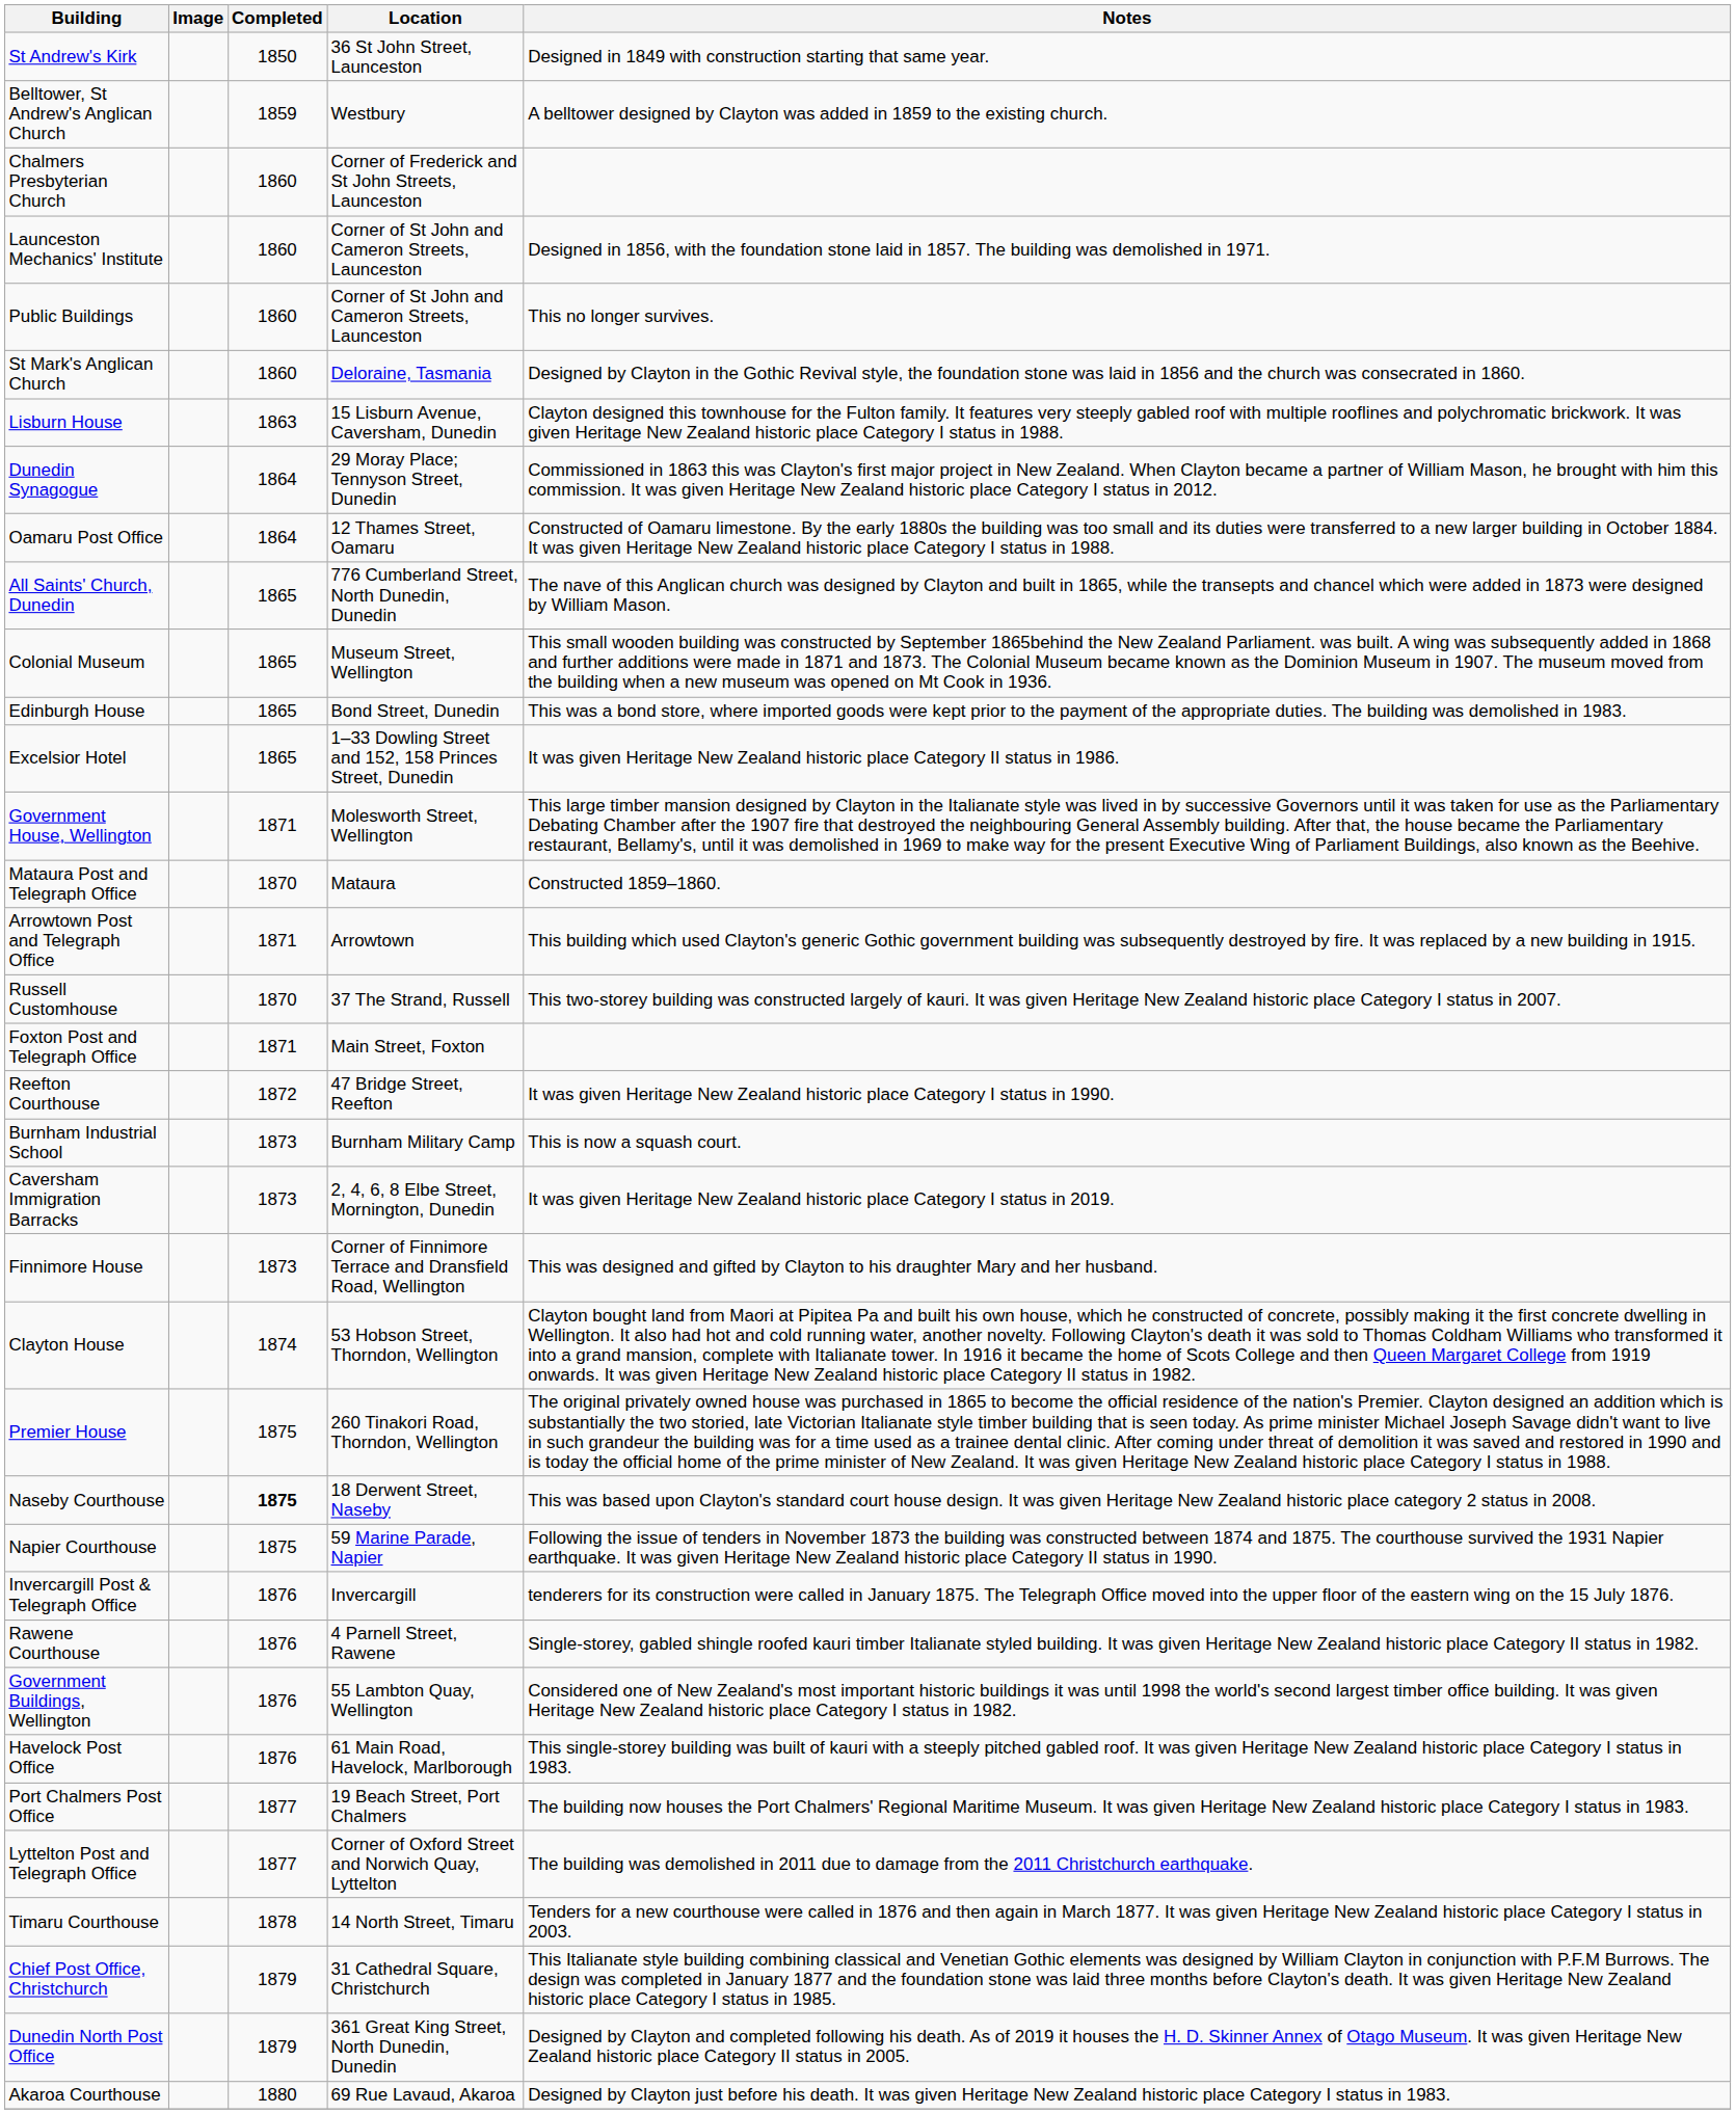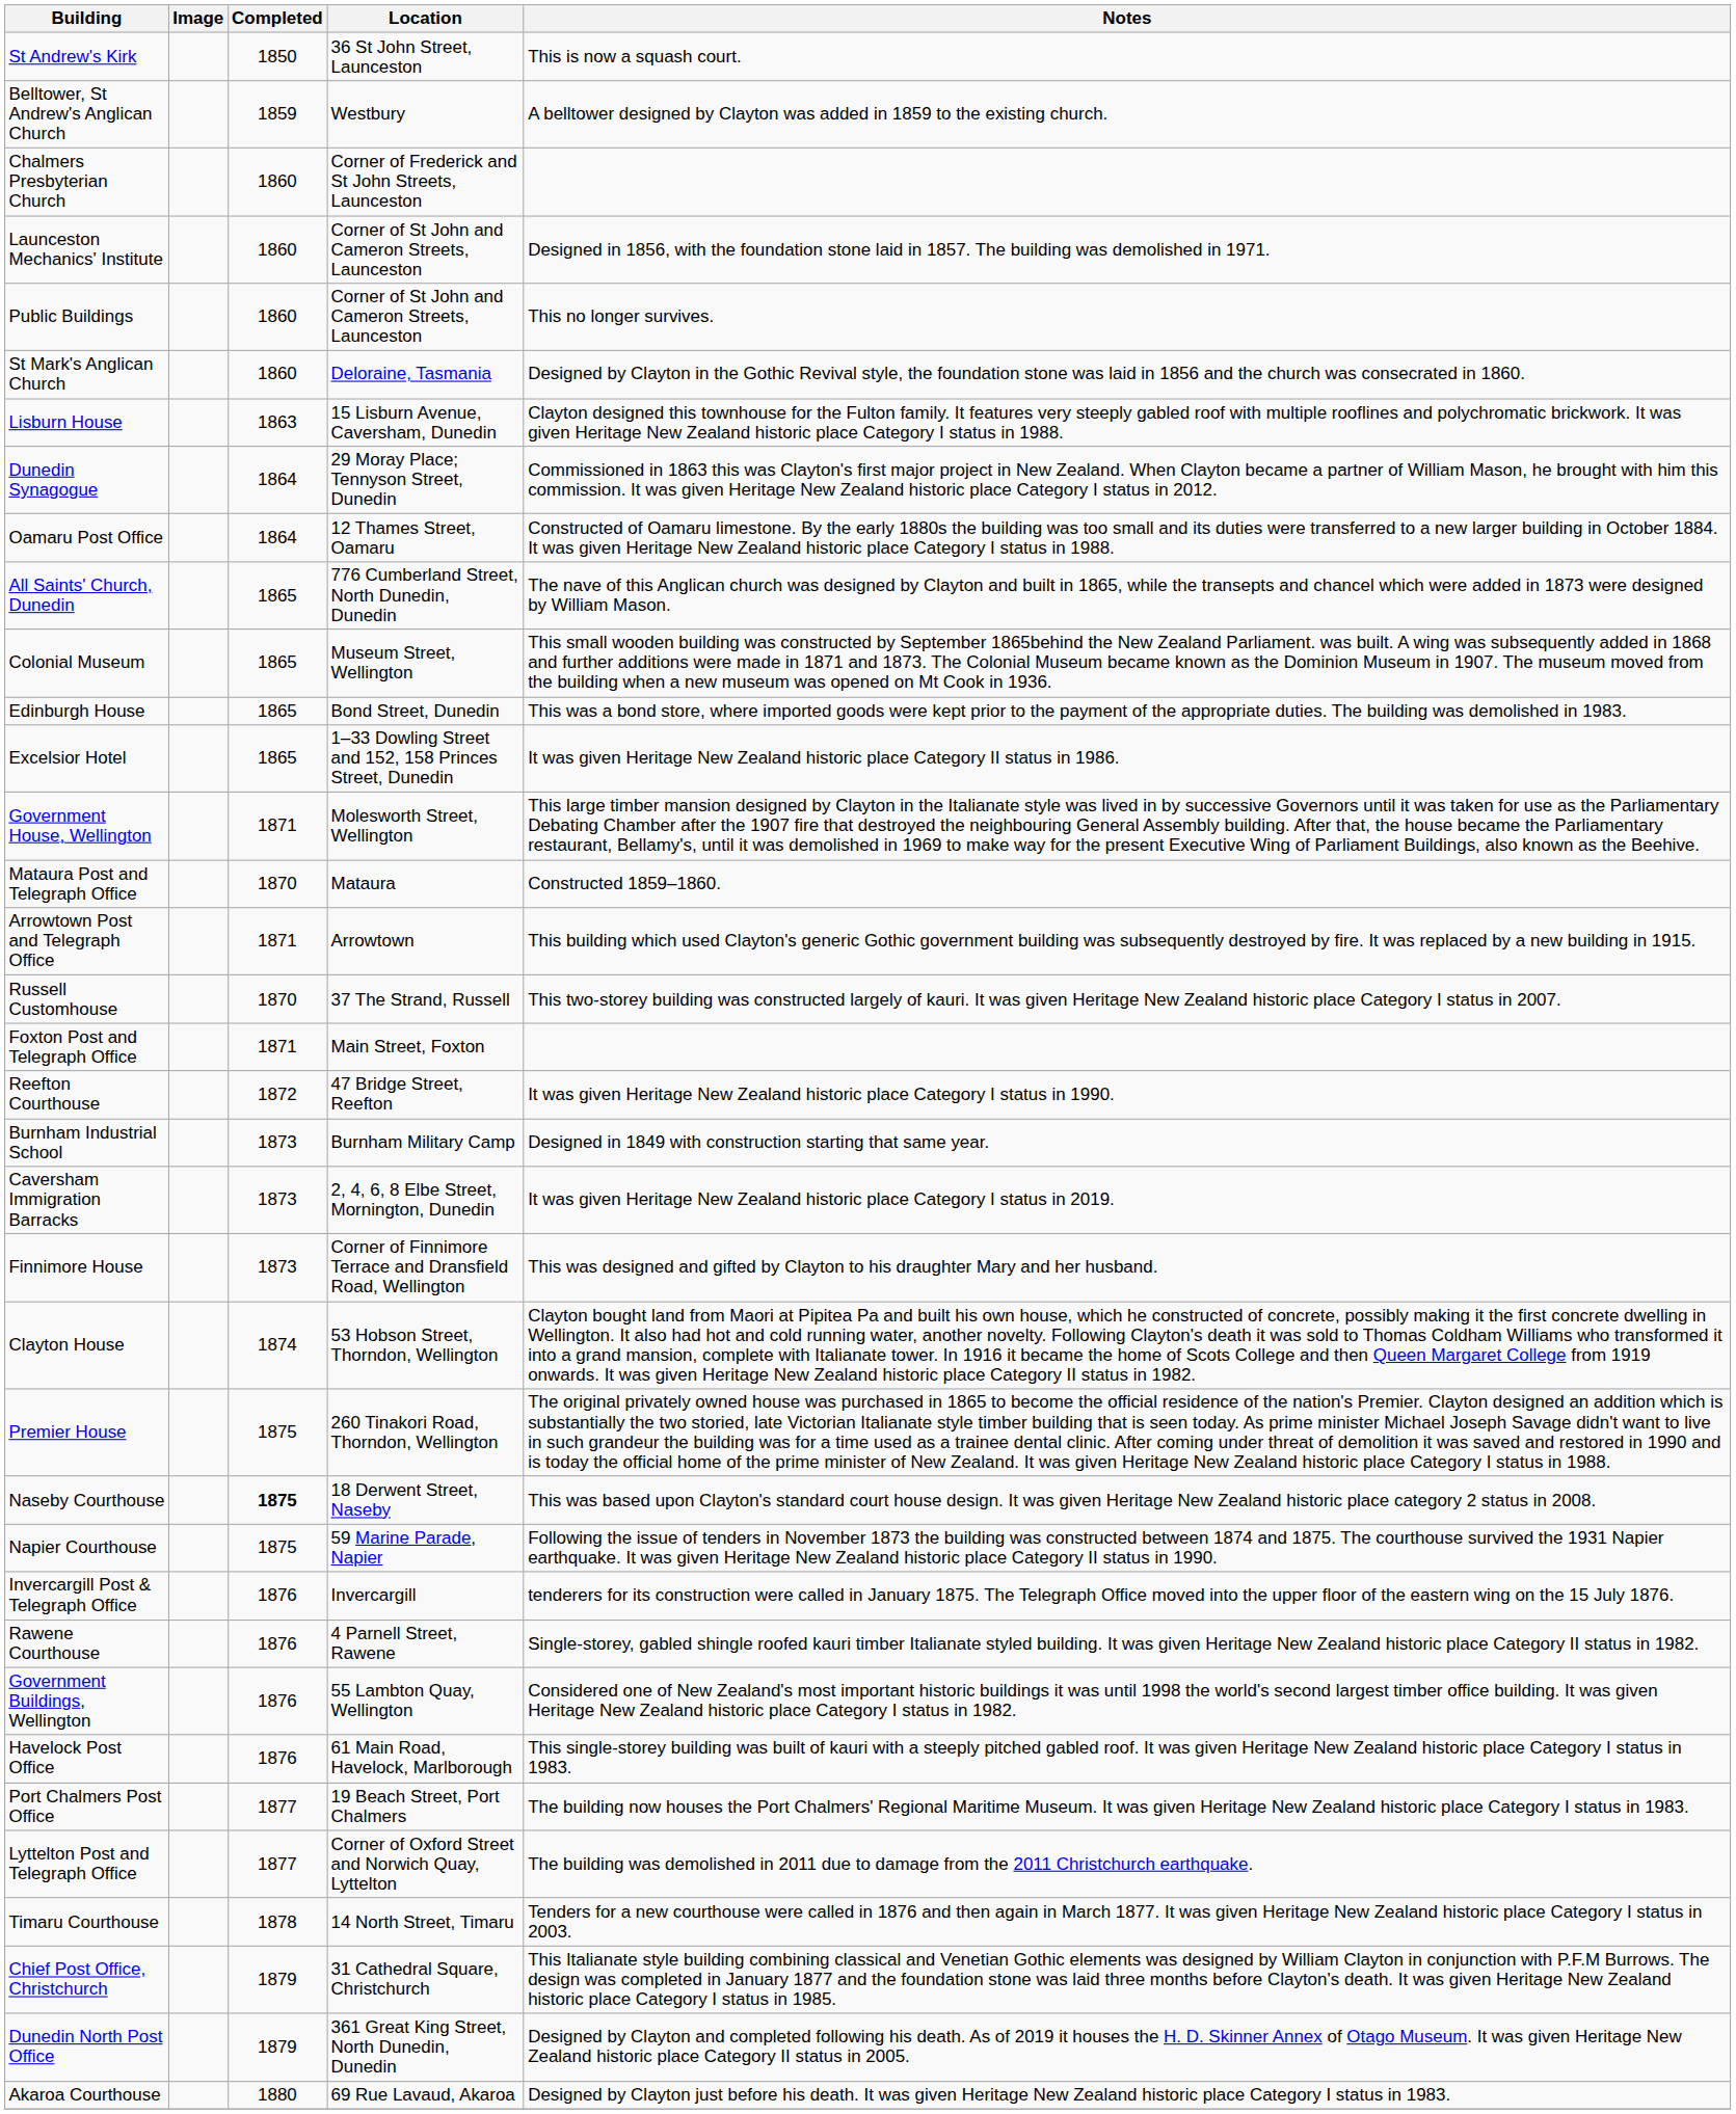St Andrew's Kirk | Notes: Designed in 1849 with construction starting that same year. -> This is now a squash court.
Burnham Industrial School | Notes: This is now a squash court. -> Designed in 1849 with construction starting that same year.
